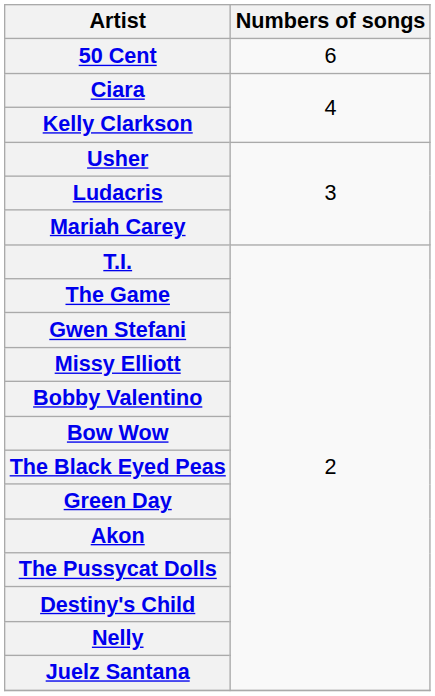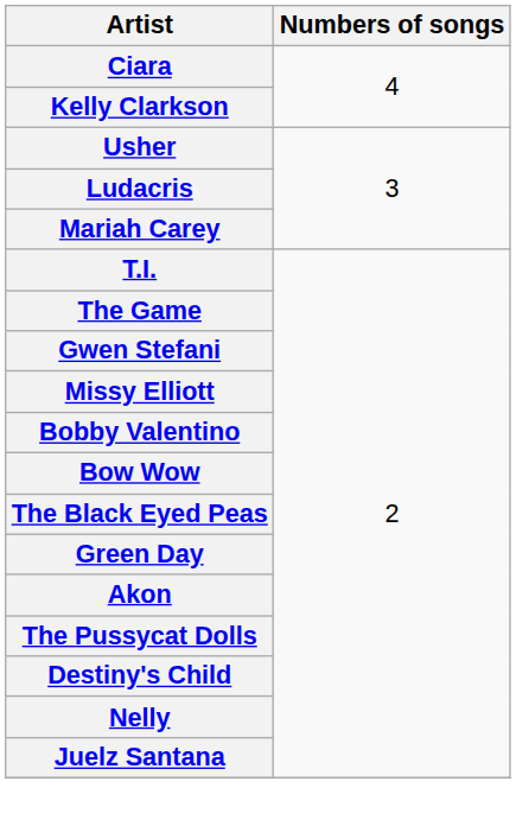- row: 50 Cent | 6
